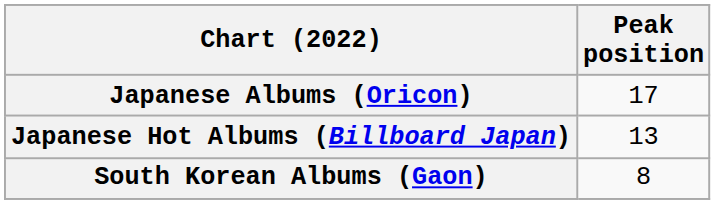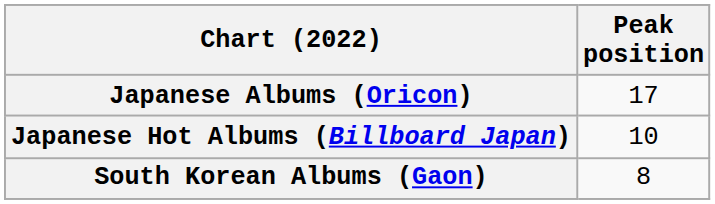Japanese Hot Albums (Billboard Japan) | Peak position: 13 -> 10
